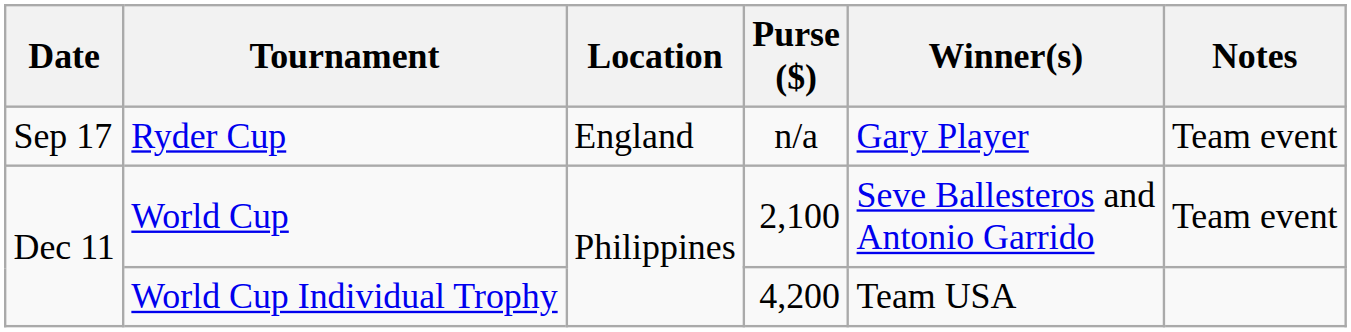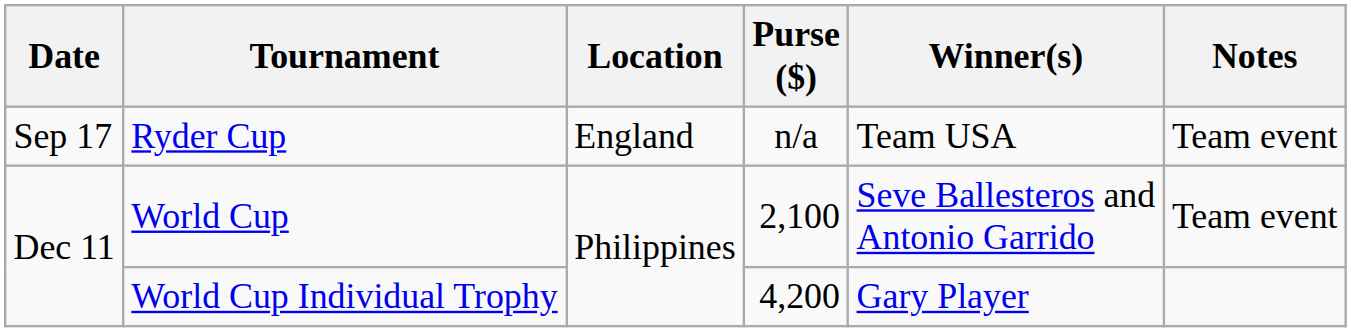Ryder Cup | Winner(s): Gary Player -> Team USA
World Cup Individual Trophy | Winner(s): Team USA -> Gary Player
